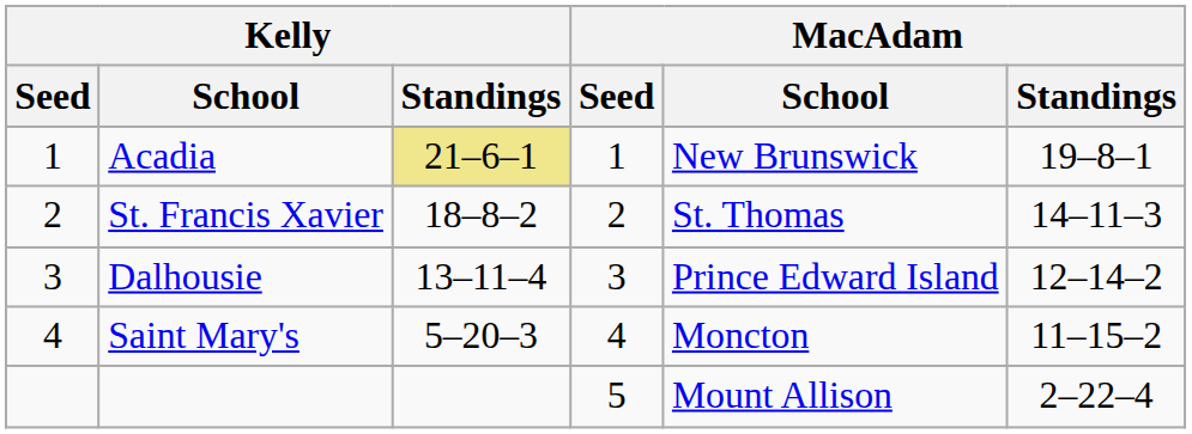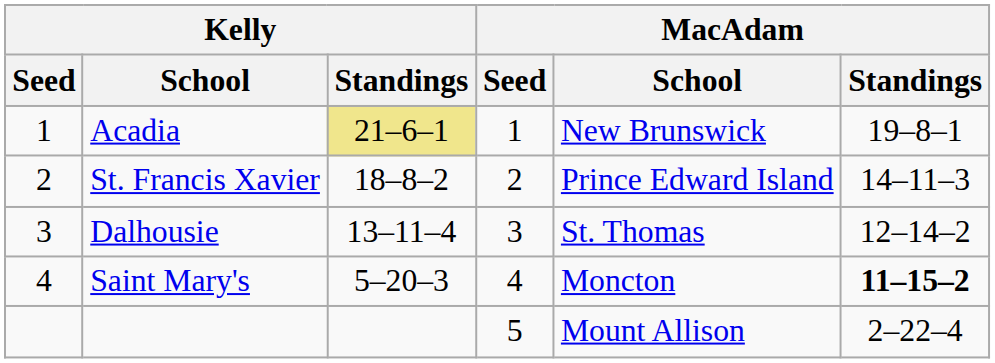St. Francis Xavier | MacAdam / School: St. Thomas -> Prince Edward Island
Dalhousie | MacAdam / School: Prince Edward Island -> St. Thomas
Saint Mary's | MacAdam / Standings: normal -> bold
